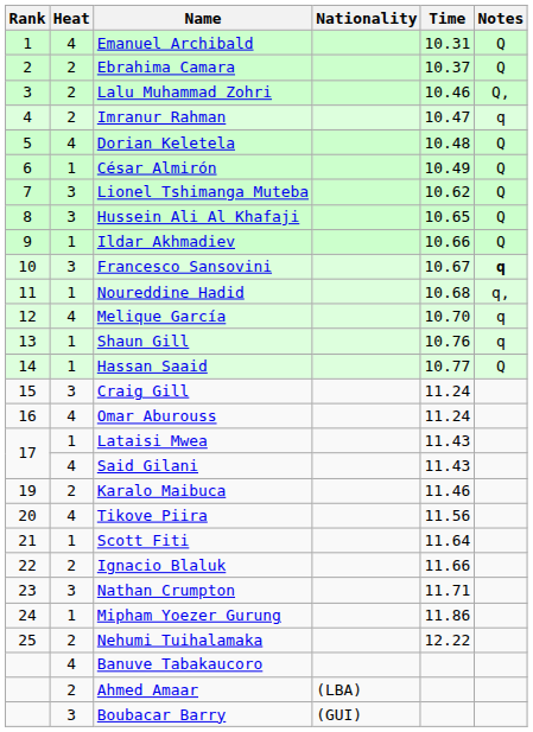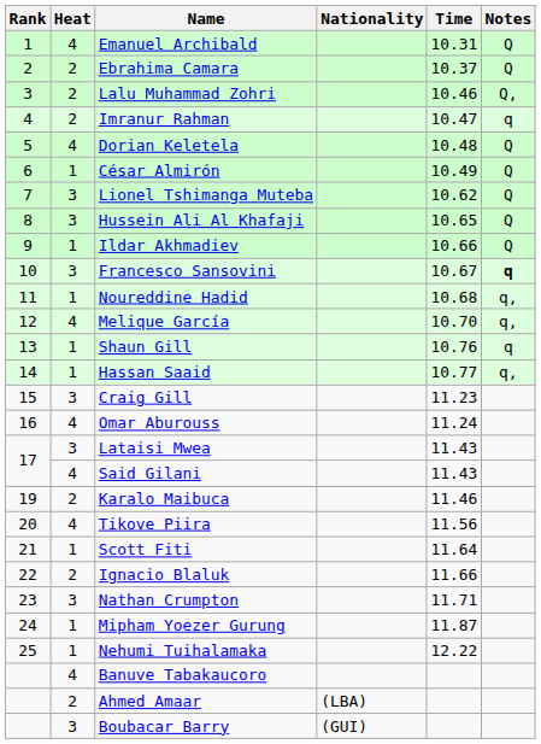Melique García | Notes: q -> q,
Hassan Saaid | Notes: Q -> q,
Craig Gill | Time: 11.24 -> 11.23
Lataisi Mwea | Heat: 1 -> 3
Mipham Yoezer Gurung | Time: 11.86 -> 11.87
Nehumi Tuihalamaka | Heat: 2 -> 1
